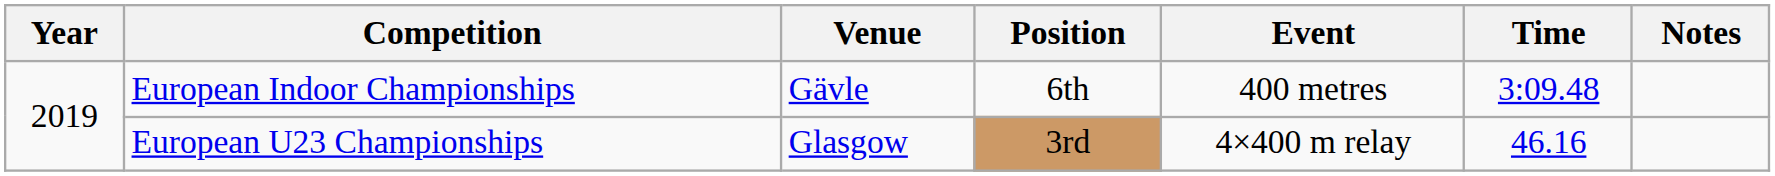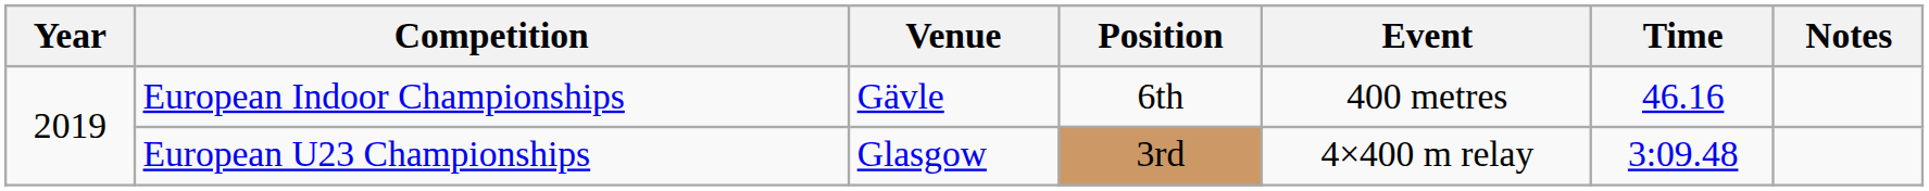European Indoor Championships | Time: 3:09.48 -> 46.16
European U23 Championships | Time: 46.16 -> 3:09.48
